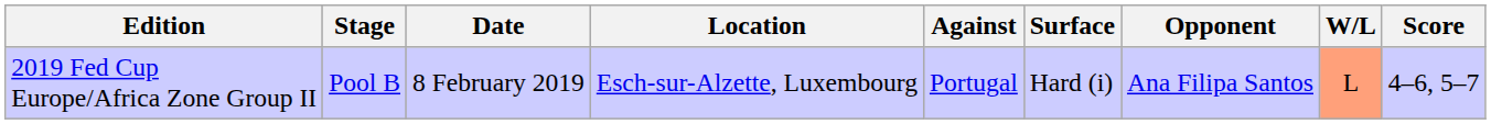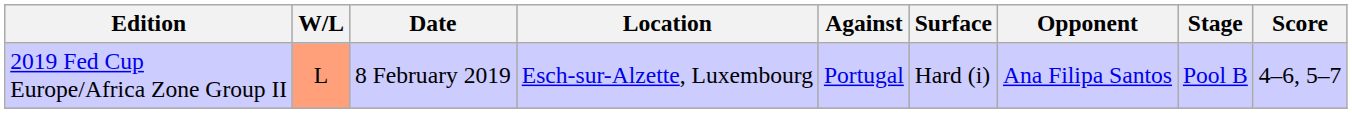columns swapped: Stage <-> W/L
